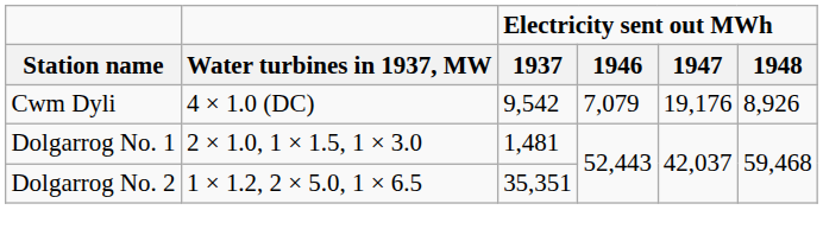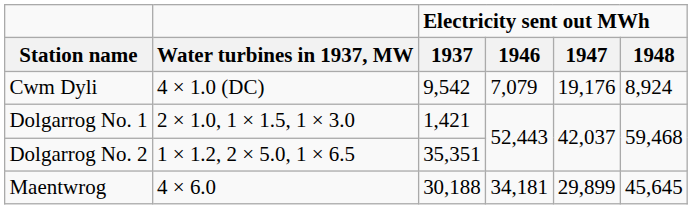Cwm Dyli | Electricity sent out MWh / 1948: 8,926 -> 8,924
Dolgarrog No. 1 | Electricity sent out MWh / 1937: 1,481 -> 1,421
+ row: Maentwrog | 4 × 6.0 | 30,188 | 34,181 | 29,899 | 45,645
